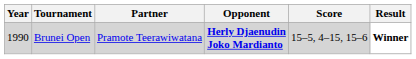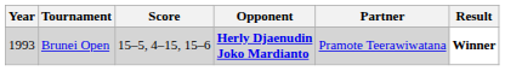columns swapped: Partner <-> Score
Brunei Open | Year: 1990 -> 1993
